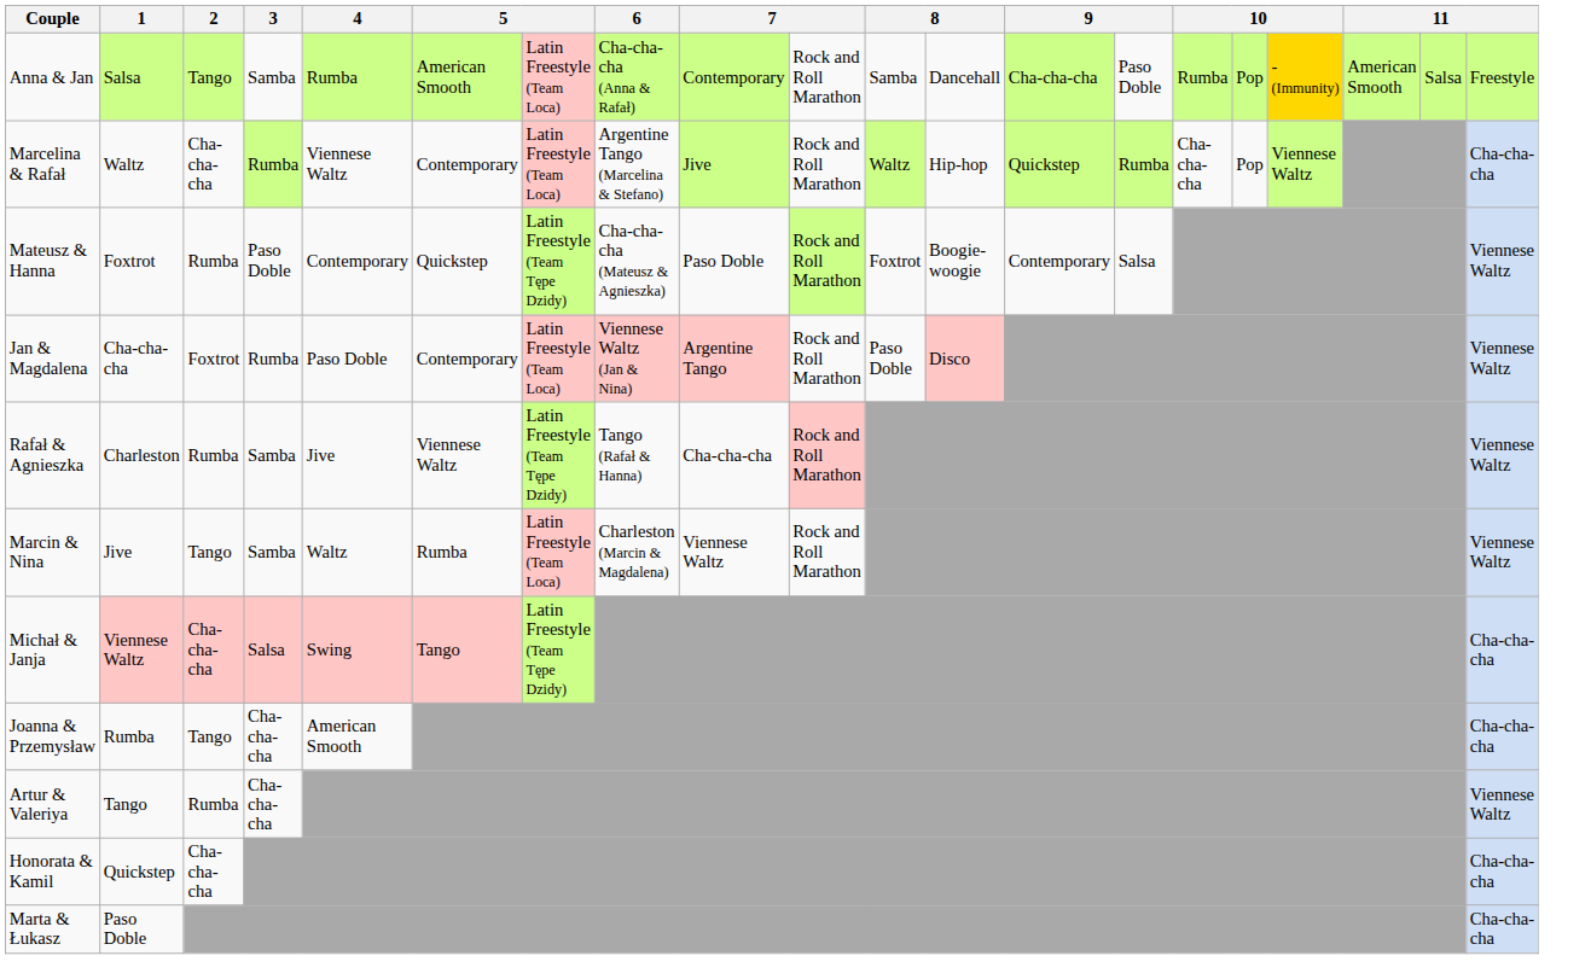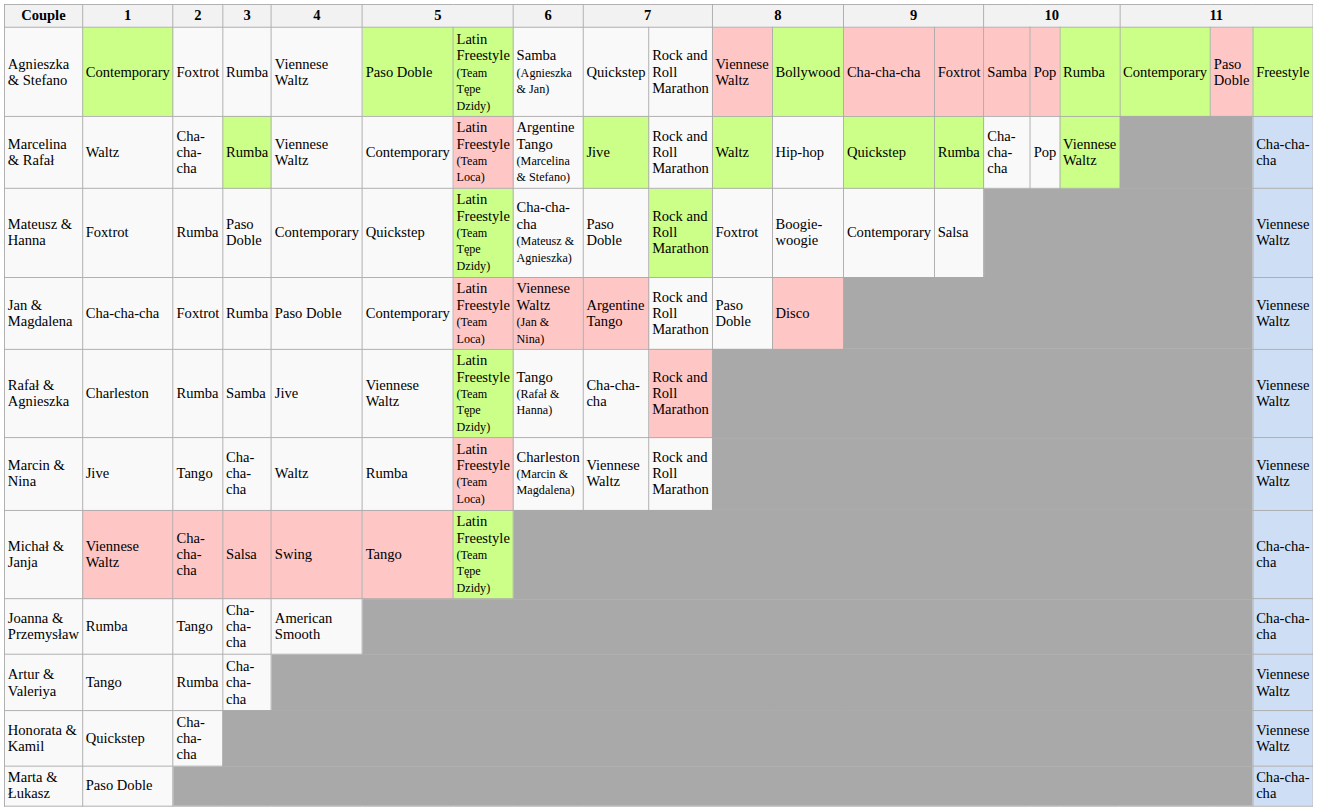+ row: Agnieszka & Stefano | Contemporary | Foxtrot | Rumba | Viennese Waltz | Paso Doble | Latin Freestyle (Team Tępe Dzidy) | Samba (Agnieszka & Jan) | Quickstep | Rock and Roll Marathon | Viennese Waltz | Bollywood | Cha-cha-cha | Foxtrot | Samba | Pop | Rumba | Contemporary | Paso Doble | Freestyle
- row: Anna & Jan | Salsa | Tango | Samba | Rumba | American Smooth | Latin Freestyle (Team Loca) | Cha-cha-cha (Anna & Rafał) | Contemporary | Rock and Roll Marathon | Samba | Dancehall | Cha-cha-cha | Paso Doble | Rumba | Pop | - (Immunity) | American Smooth | Salsa | Freestyle
Marcin & Nina | 3: Samba -> Cha-cha-cha
Honorata & Kamil | column 20: Cha-cha-cha -> Viennese Waltz
